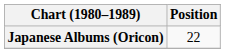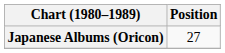Japanese Albums (Oricon) | Position: 22 -> 27
